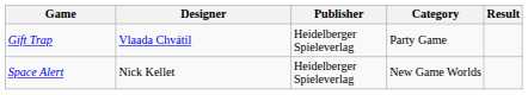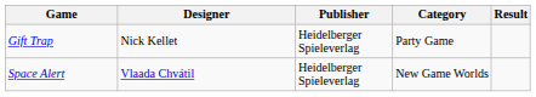Gift Trap | Designer: Vlaada Chvátil -> Nick Kellet
Space Alert | Designer: Nick Kellet -> Vlaada Chvátil
